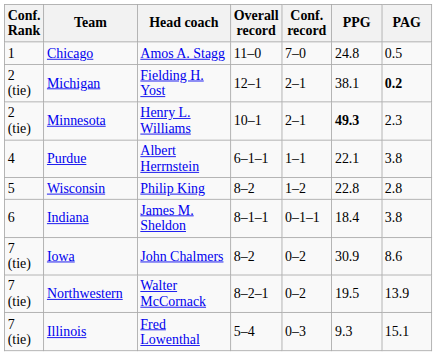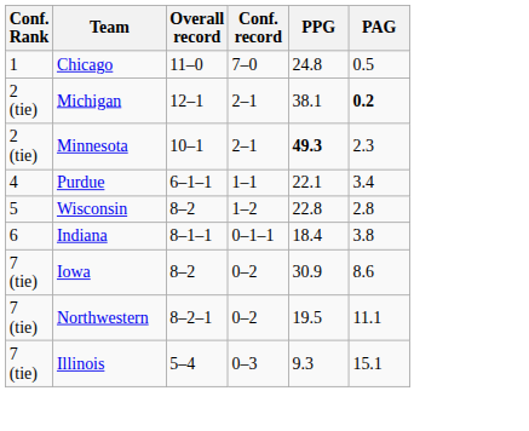- column: Head coach | Amos A. Stagg | Fielding H. Yost | Henry L. Williams | Albert Herrnstein | Philip King | James M. Sheldon | John Chalmers | Walter McCornack | Fred Lowenthal
Purdue | PAG: 3.8 -> 3.4
Northwestern | PAG: 13.9 -> 11.1
